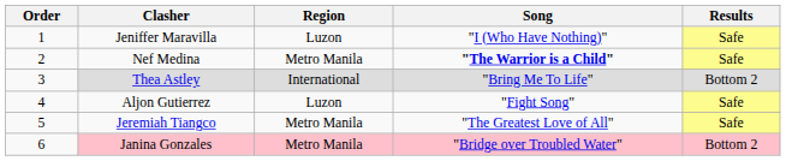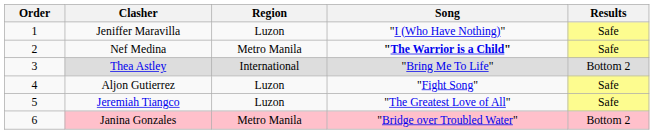Jeremiah Tiangco | Region: Metro Manila -> Luzon
